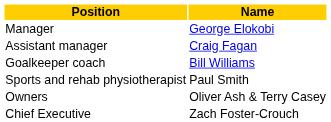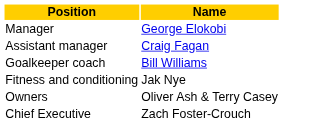+ row: Fitness and conditioning | Jak Nye
- row: Sports and rehab physiotherapist | Paul Smith
